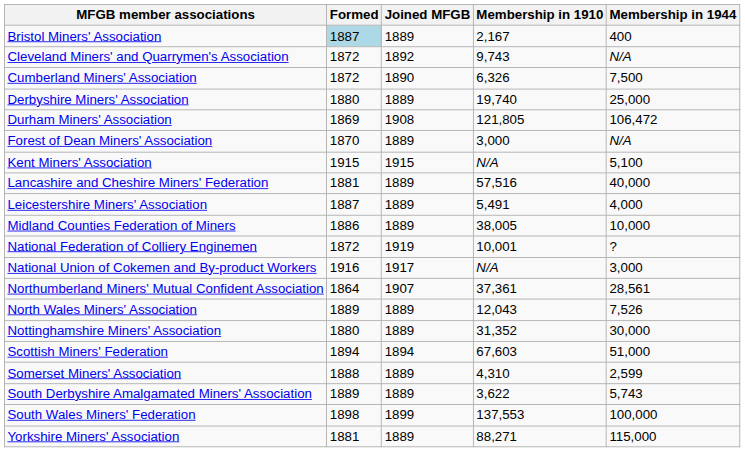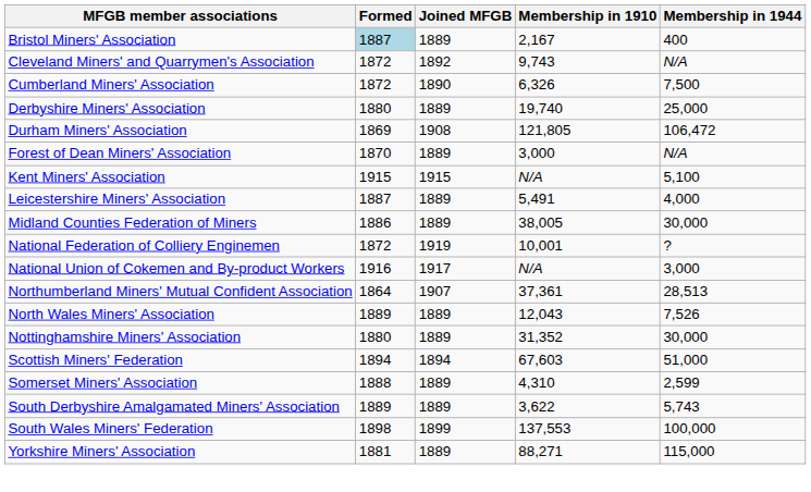- row: Lancashire and Cheshire Miners' Federation | 1881 | 1889 | 57,516 | 40,000
Midland Counties Federation of Miners | Membership in 1944: 10,000 -> 30,000
Northumberland Miners' Mutual Confident Association | Membership in 1944: 28,561 -> 28,513
